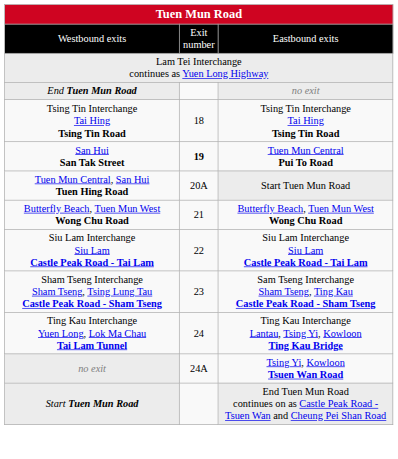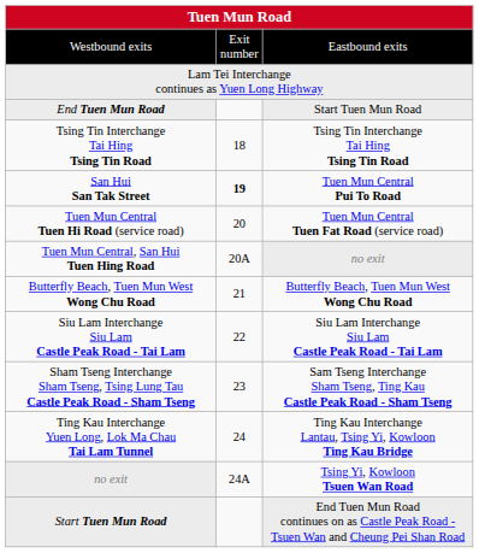End Tuen Mun Road | column 3: no exit -> Start Tuen Mun Road
+ row: Tuen Mun Central Tuen Hi Road (service road) | 20 | Tuen Mun Central Tuen Fat Road (service road)
Tuen Mun Central, San Hui Tuen Hing Road | column 3: Start Tuen Mun Road -> no exit
